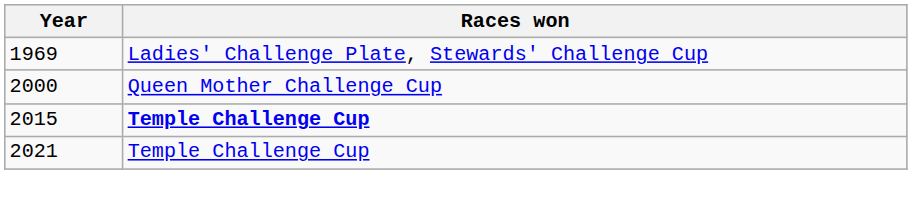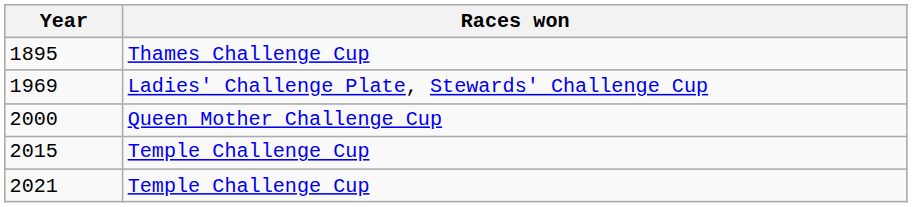+ row: 1895 | Thames Challenge Cup
2015 | Races won: bold -> normal
